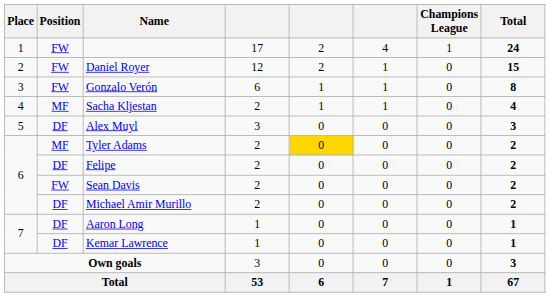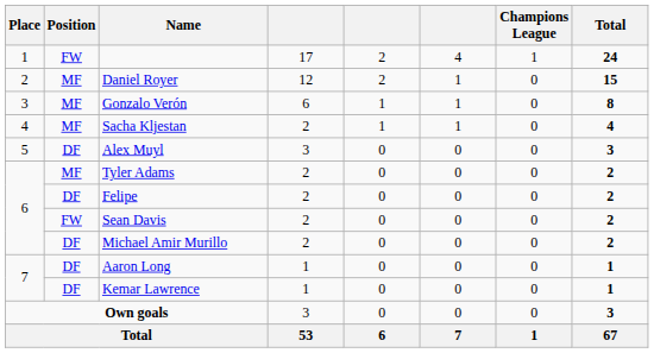Daniel Royer | Position: FW -> MF
Gonzalo Verón | Position: FW -> MF
Tyler Adams | column 5: gold background -> no background
